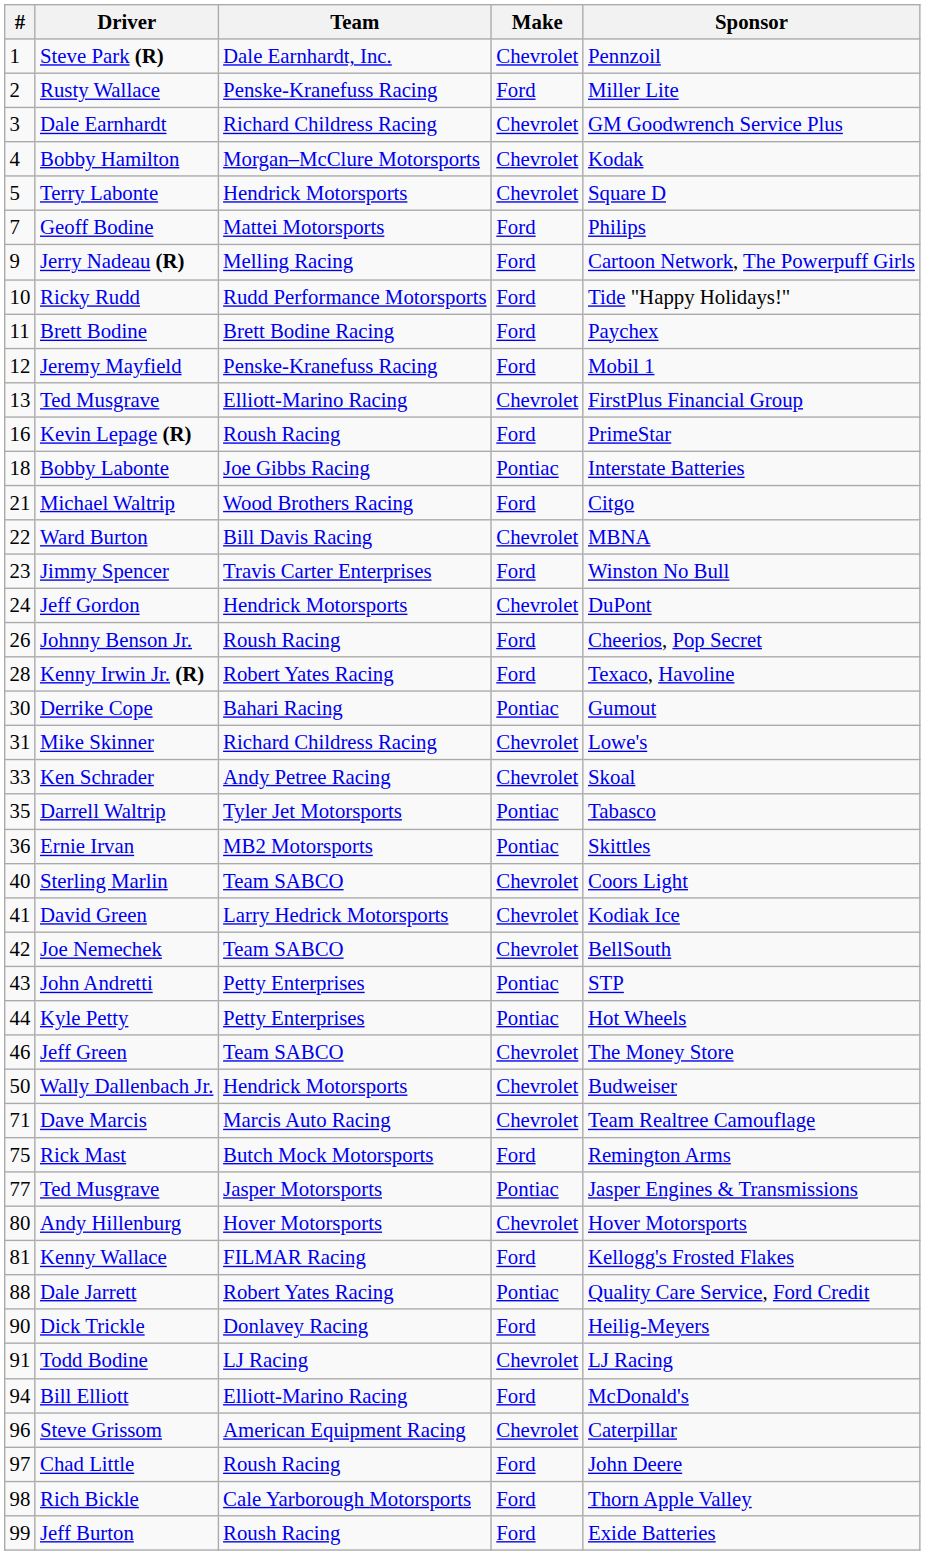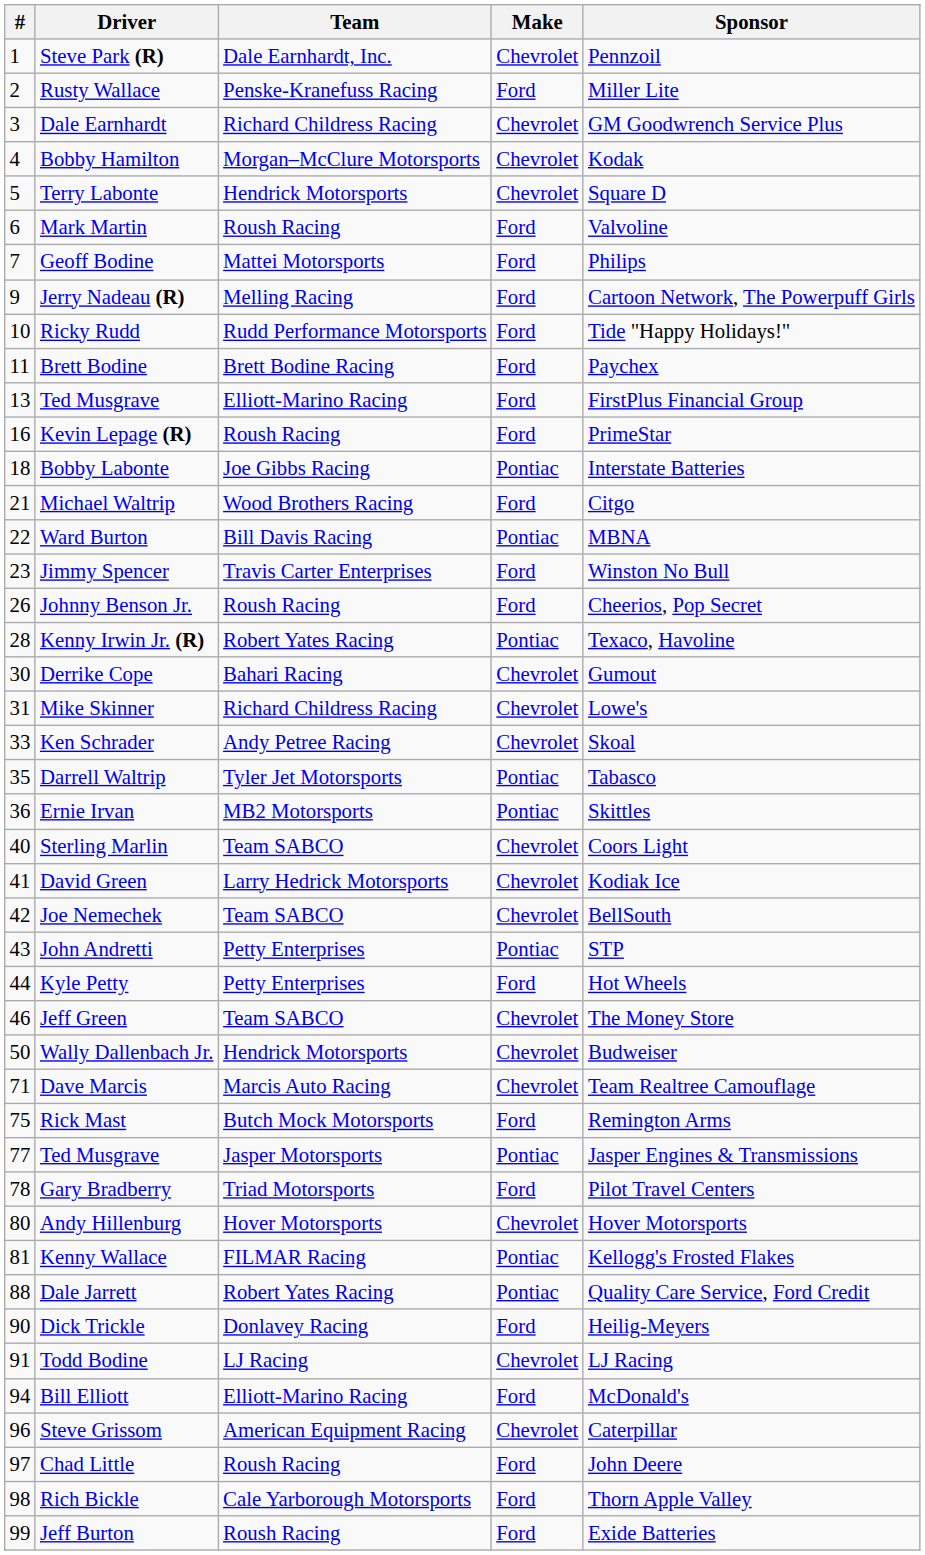+ row: 6 | Mark Martin | Roush Racing | Ford | Valvoline
- row: 12 | Jeremy Mayfield | Penske-Kranefuss Racing | Ford | Mobil 1
13 / Ted Musgrave | Make: Chevrolet -> Ford
Ward Burton | Make: Chevrolet -> Pontiac
- row: 24 | Jeff Gordon | Hendrick Motorsports | Chevrolet | DuPont
Kenny Irwin Jr. (R) | Make: Ford -> Pontiac
Derrike Cope | Make: Pontiac -> Chevrolet
Kyle Petty | Make: Pontiac -> Ford
+ row: 78 | Gary Bradberry | Triad Motorsports | Ford | Pilot Travel Centers
Kenny Wallace | Make: Ford -> Pontiac
